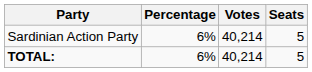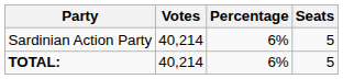columns swapped: Votes <-> Percentage
